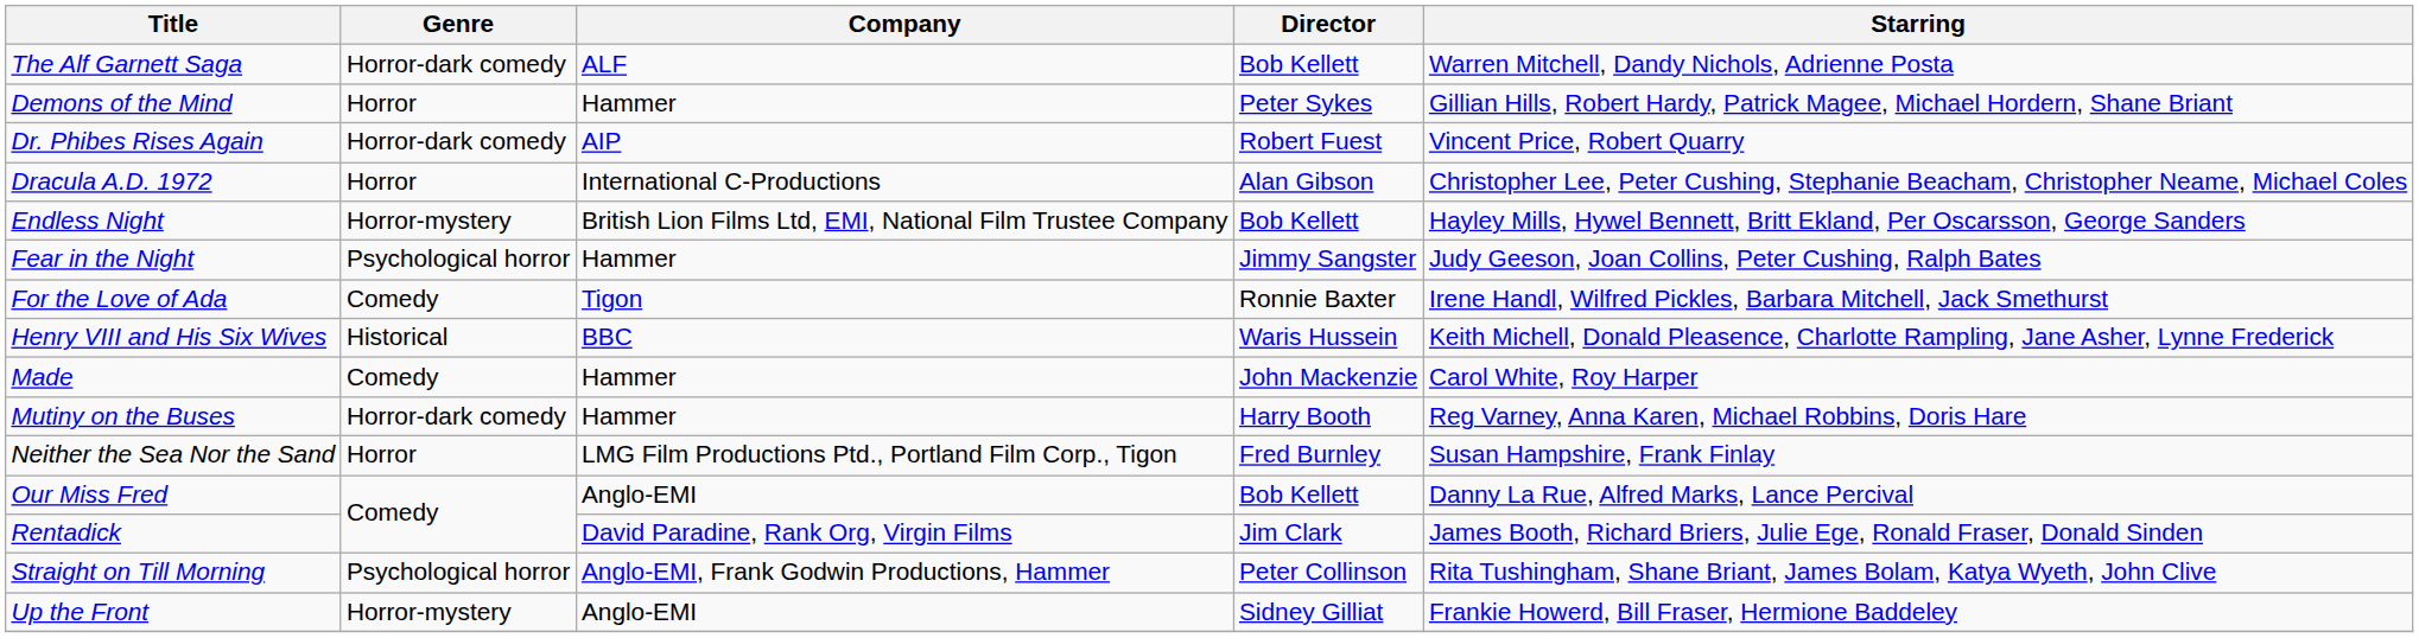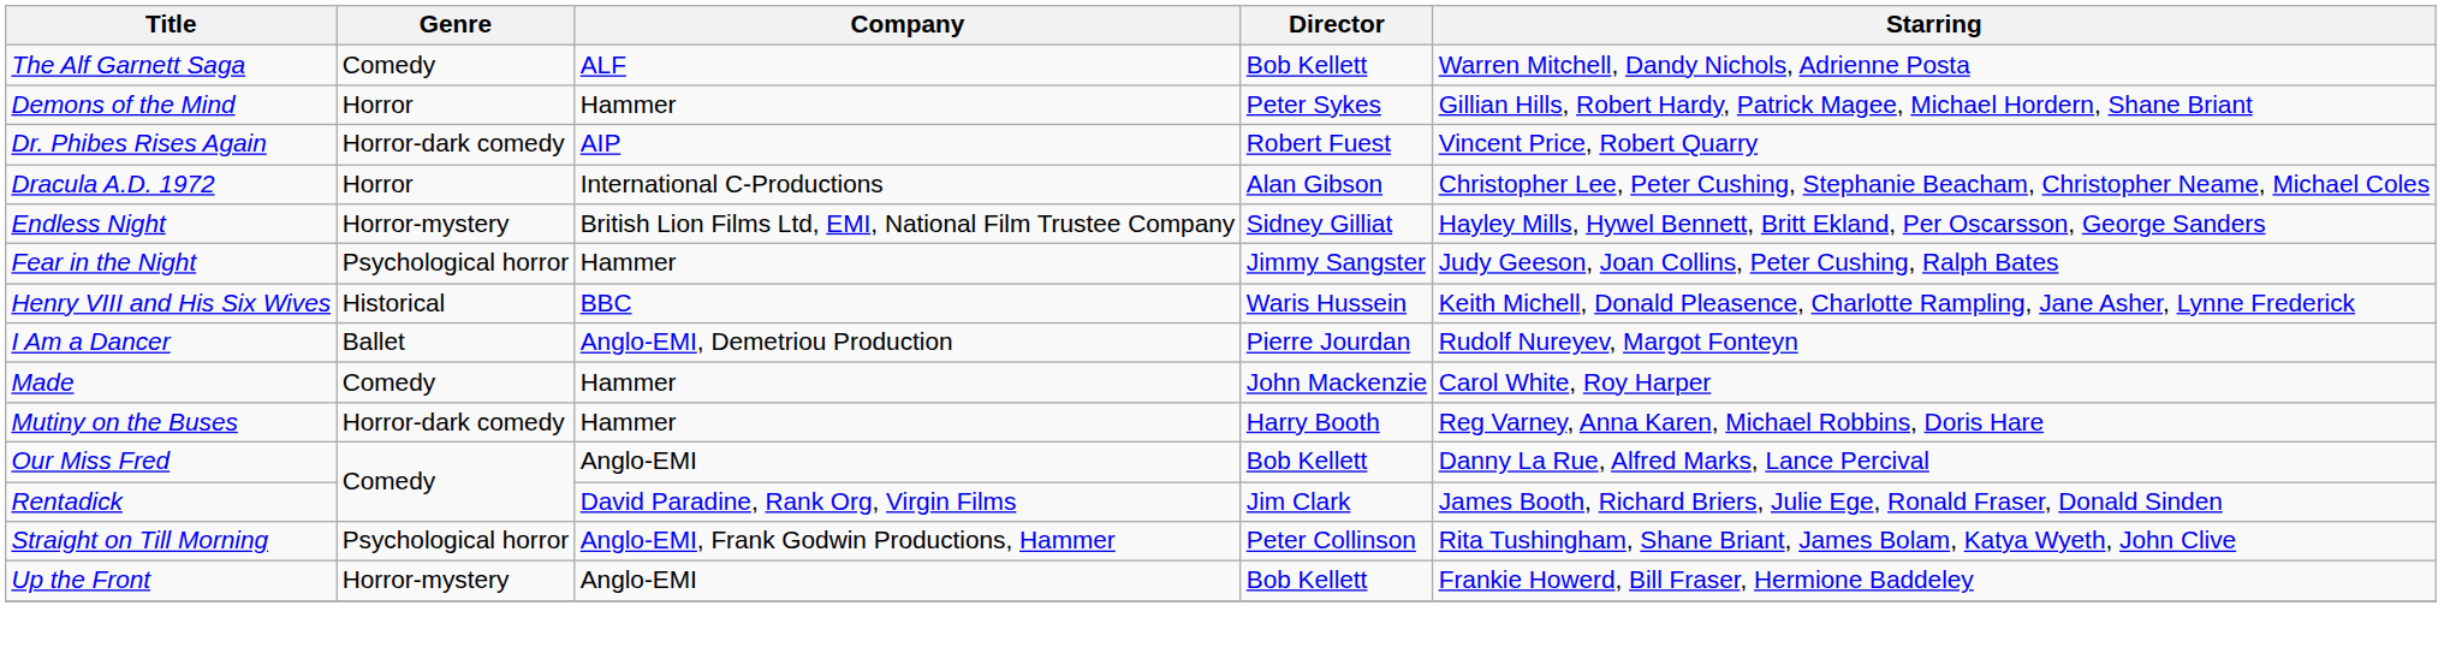The Alf Garnett Saga | Genre: Horror-dark comedy -> Comedy
Endless Night | Director: Bob Kellett -> Sidney Gilliat
- row: For the Love of Ada | Comedy | Tigon | Ronnie Baxter | Irene Handl, Wilfred Pickles, Barbara Mitchell, Jack Smethurst
+ row: I Am a Dancer | Ballet | Anglo-EMI, Demetriou Production | Pierre Jourdan | Rudolf Nureyev, Margot Fonteyn
- row: Neither the Sea Nor the Sand | Horror | LMG Film Productions Ptd., Portland Film Corp., Tigon | Fred Burnley | Susan Hampshire, Frank Finlay
Up the Front | Director: Sidney Gilliat -> Bob Kellett
